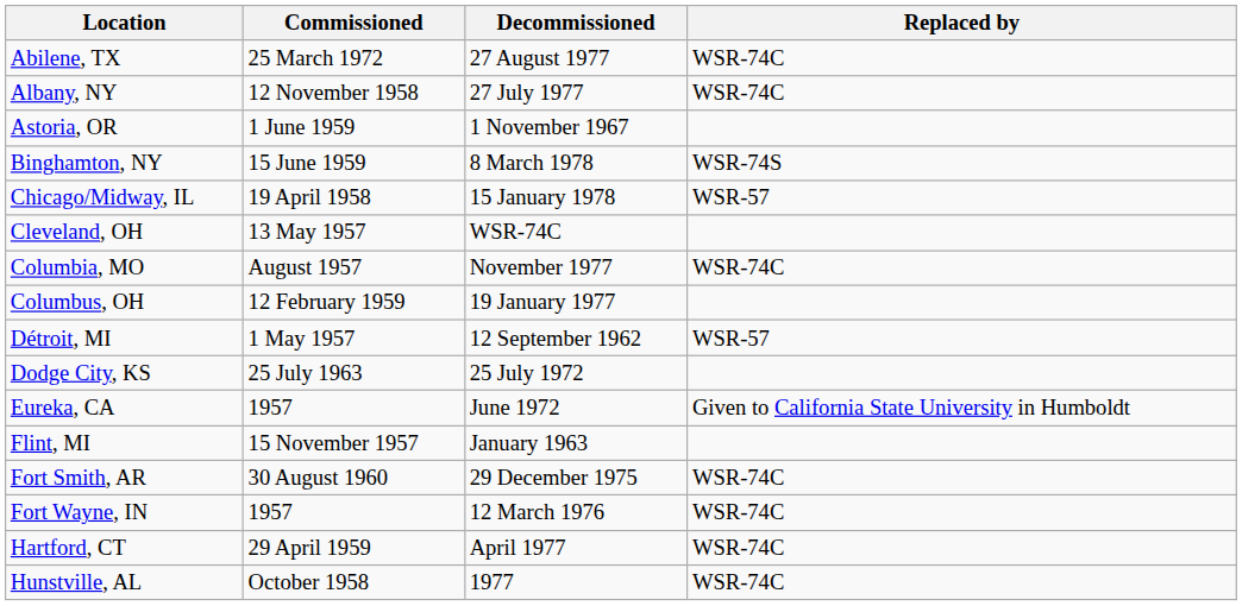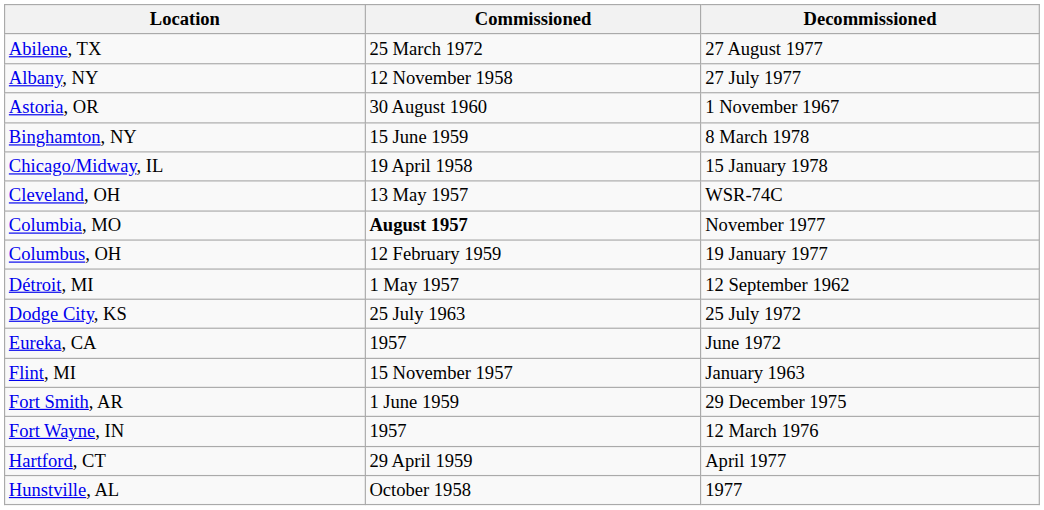- column: Replaced by | WSR-74C | WSR-74C | WSR-74S | WSR-57 | WSR-74C | WSR-57 | Given to California State University in Humboldt | WSR-74C | WSR-74C | WSR-74C | WSR-74C
Astoria, OR | Commissioned: 1 June 1959 -> 30 August 1960
Columbia, MO | Commissioned: normal -> bold
Fort Smith, AR | Commissioned: 30 August 1960 -> 1 June 1959
